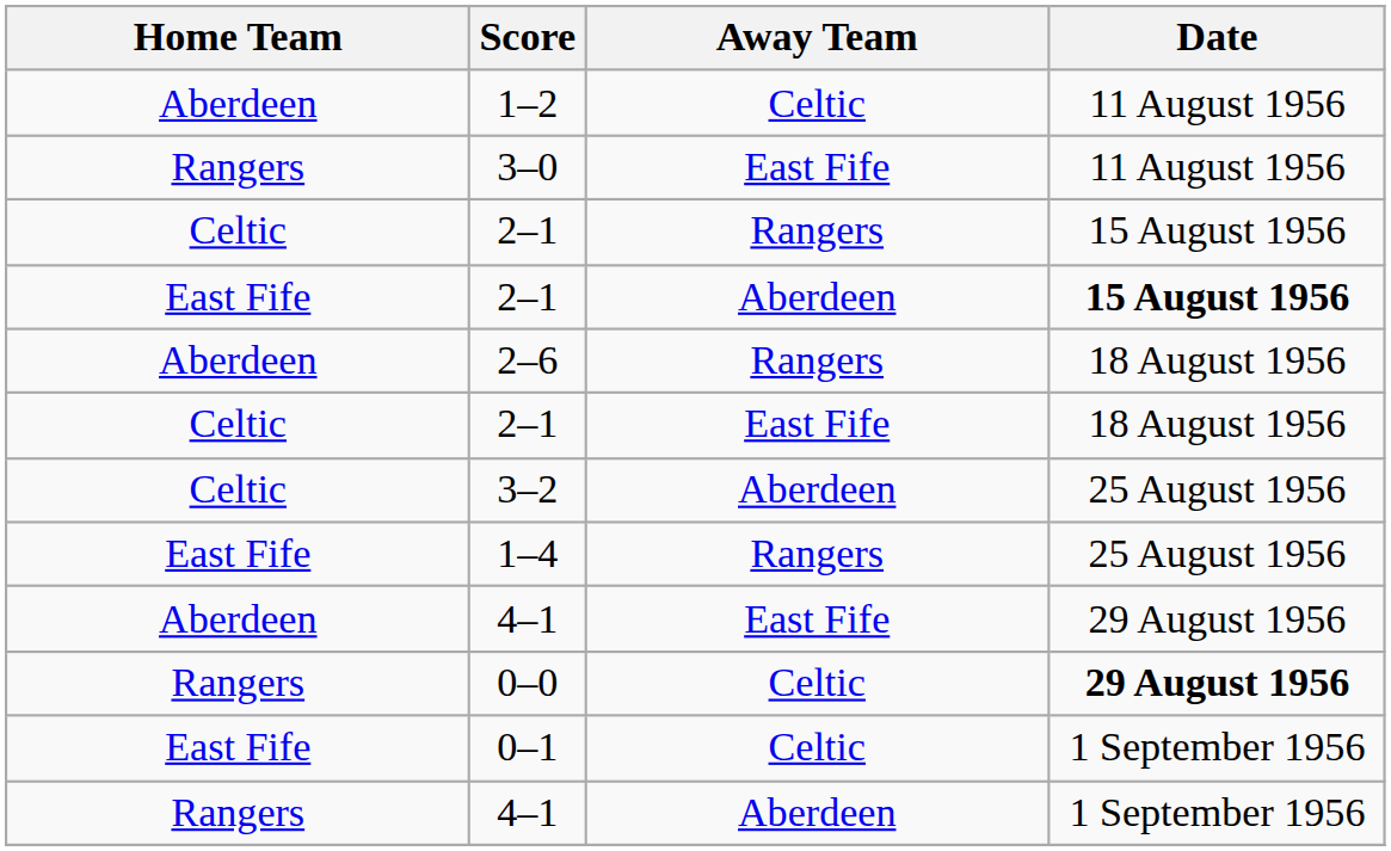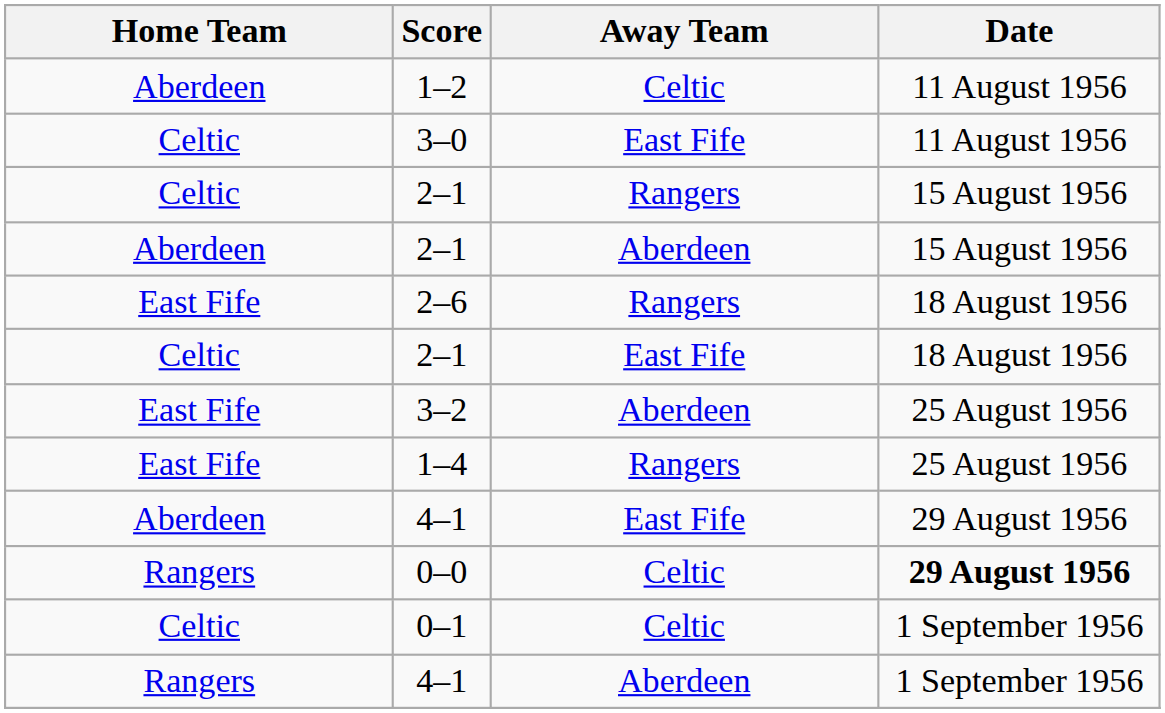3–0 | Home Team: Rangers -> Celtic
2–1 / Aberdeen | Home Team: East Fife -> Aberdeen
2–1 / Aberdeen | Date: bold -> normal
2–6 | Home Team: Aberdeen -> East Fife
3–2 | Home Team: Celtic -> East Fife
0–1 | Home Team: East Fife -> Celtic
